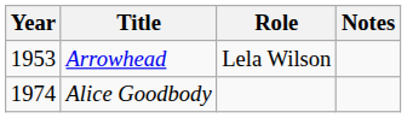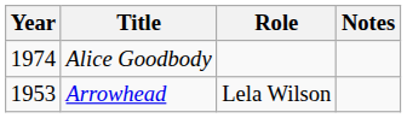rows swapped: Arrowhead <-> Alice Goodbody
